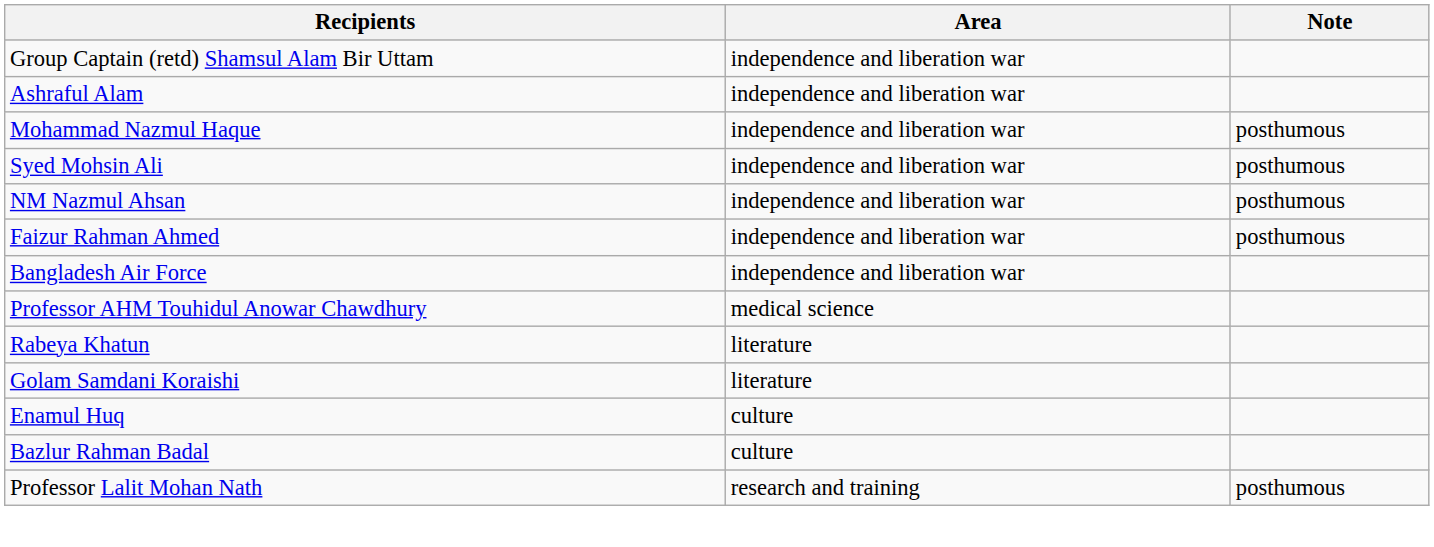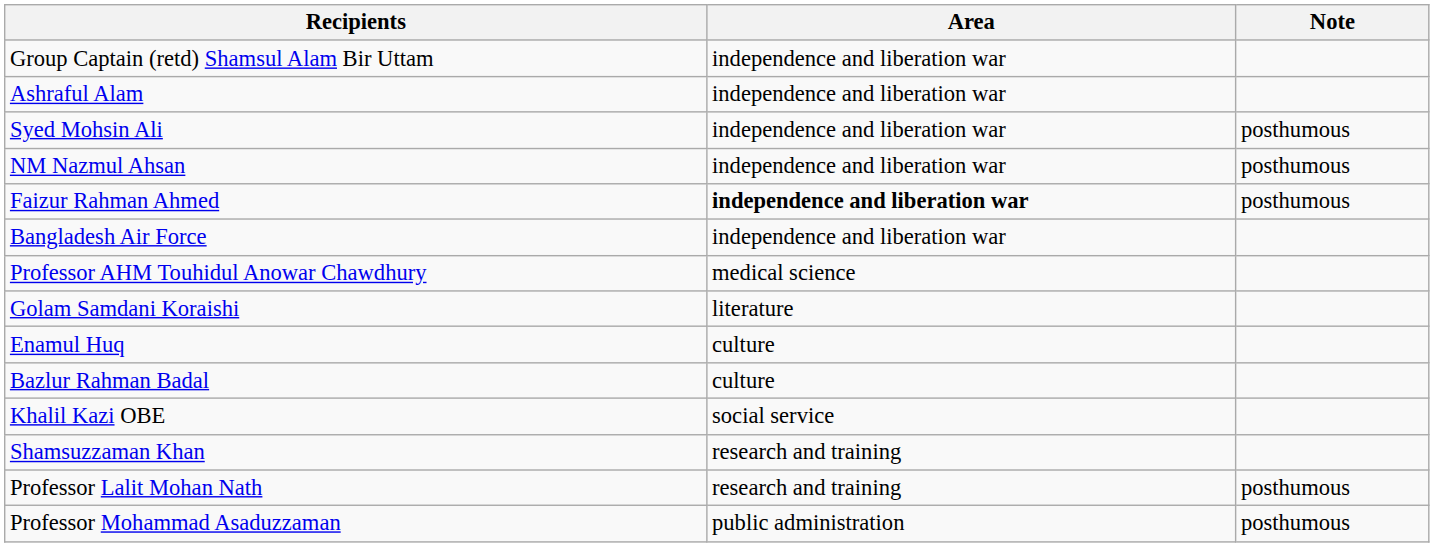- row: Mohammad Nazmul Haque | independence and liberation war | posthumous
Faizur Rahman Ahmed | Area: normal -> bold
- row: Rabeya Khatun | literature
+ row: Khalil Kazi OBE | social service
+ row: Shamsuzzaman Khan | research and training
+ row: Professor Mohammad Asaduzzaman | public administration | posthumous
